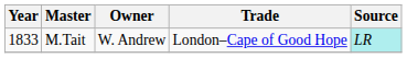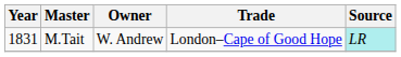M.Tait | Year: 1833 -> 1831
